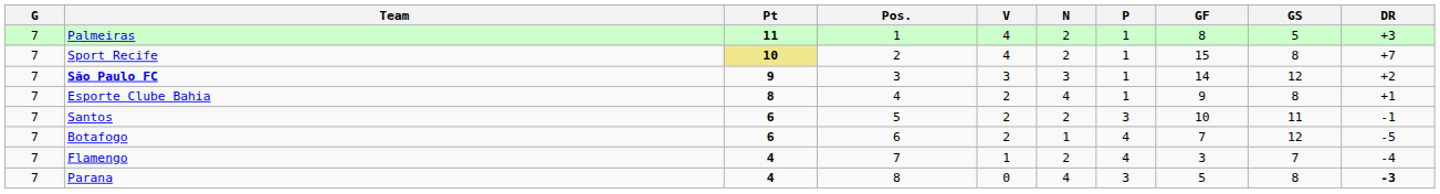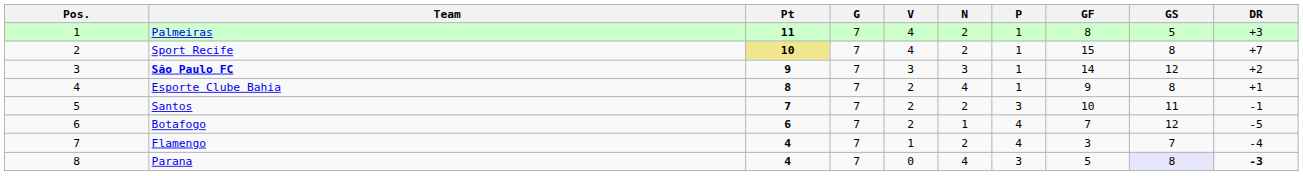columns swapped: Pos. <-> G
Santos | Pt: 6 -> 7
Parana | GS: no background -> lavender background
